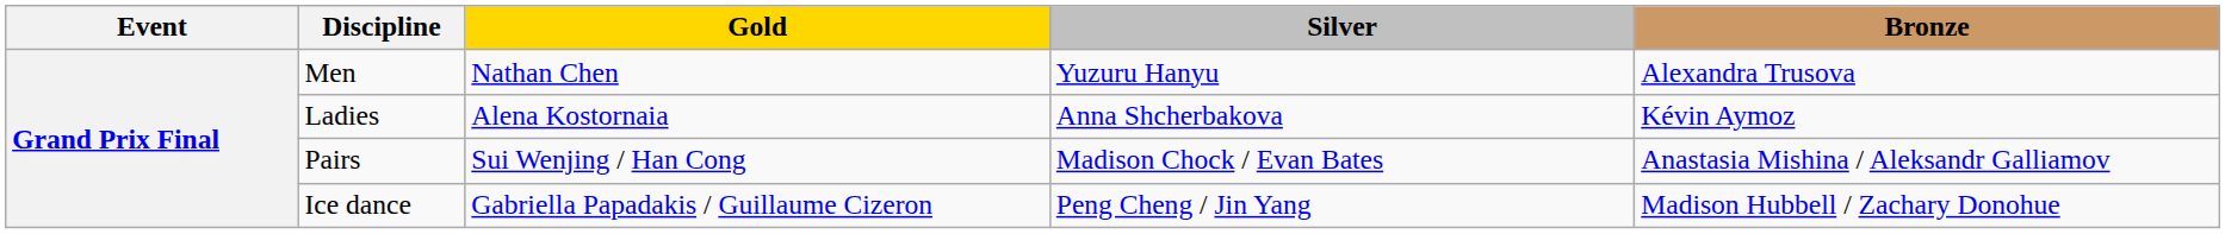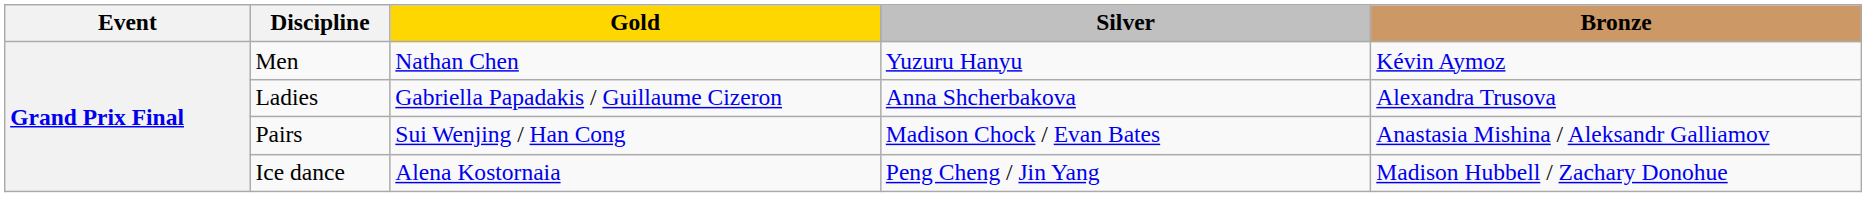Men | Bronze: Alexandra Trusova -> Kévin Aymoz
Ladies | Gold: Alena Kostornaia -> Gabriella Papadakis / Guillaume Cizeron
Ladies | Bronze: Kévin Aymoz -> Alexandra Trusova
Ice dance | Gold: Gabriella Papadakis / Guillaume Cizeron -> Alena Kostornaia
